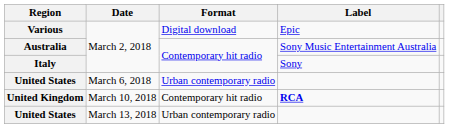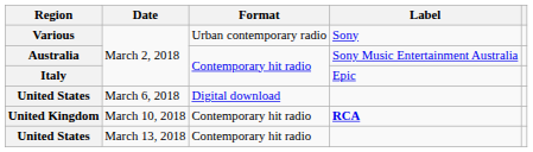Various | Format: Digital download -> Urban contemporary radio
Various | Label: Epic -> Sony
Italy | Label: Sony -> Epic
United States / March 6, 2018 | Format: Urban contemporary radio -> Digital download
United States / March 13, 2018 | Format: Urban contemporary radio -> Contemporary hit radio
